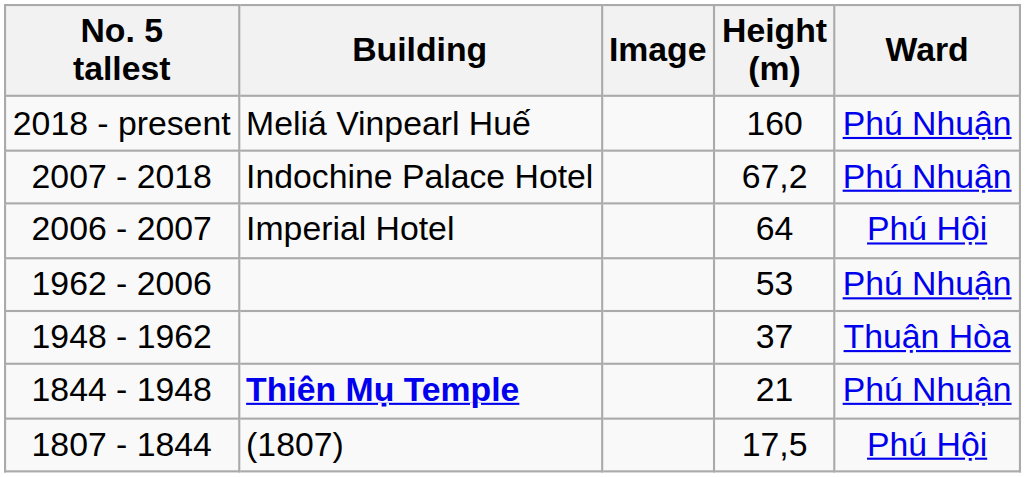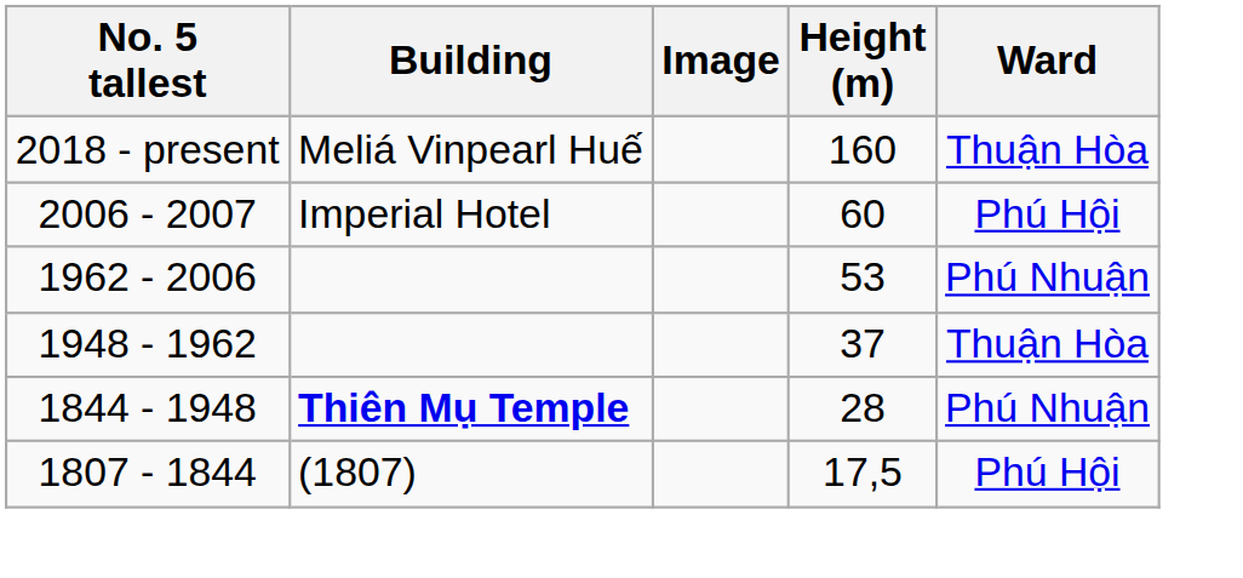2018 - present | Ward: Phú Nhuận -> Thuận Hòa
- row: 2007 - 2018 | Indochine Palace Hotel | 67,2 | Phú Nhuận
2006 - 2007 | Height (m): 64 -> 60
1844 - 1948 | Height (m): 21 -> 28
